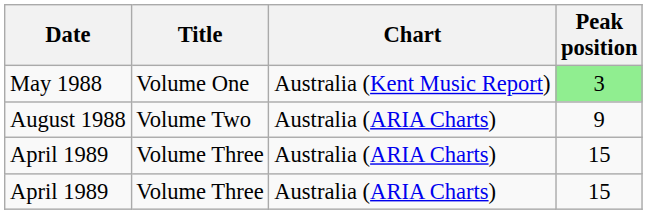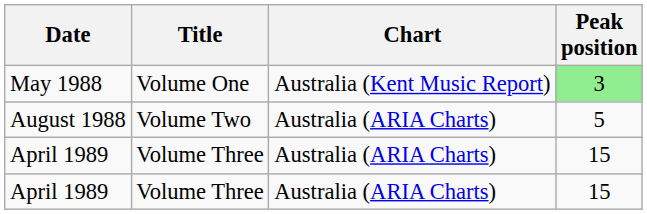August 1988 | Peak position: 9 -> 5
